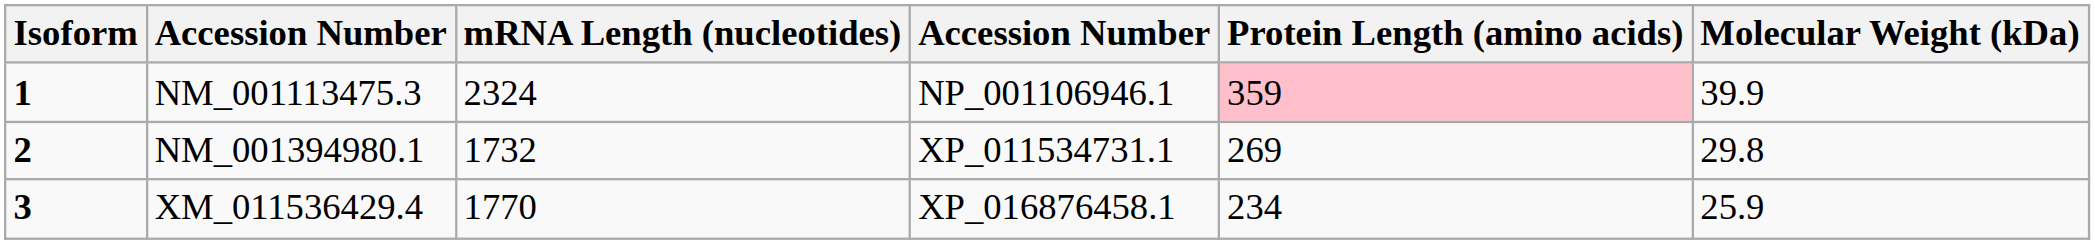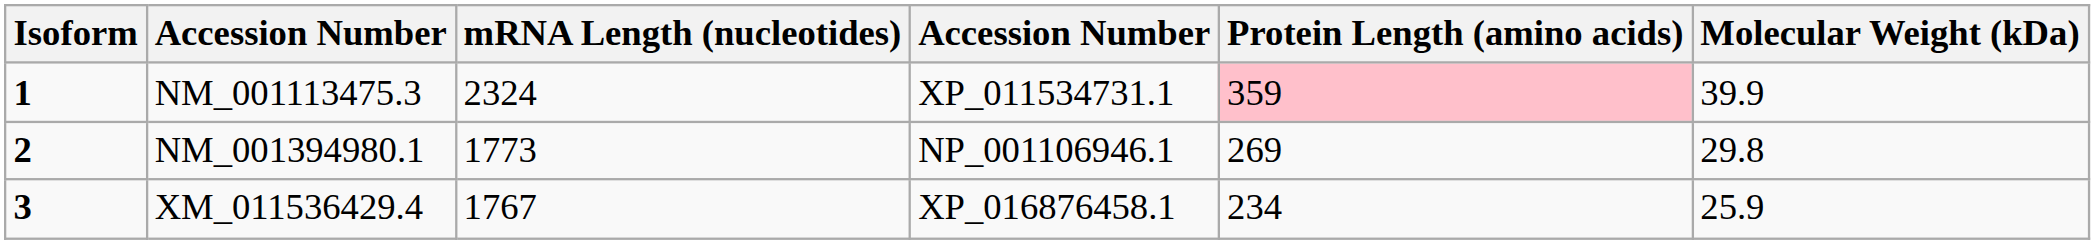NM_001113475.3 | column 4: NP_001106946.1 -> XP_011534731.1
NM_001394980.1 | mRNA Length (nucleotides): 1732 -> 1773
NM_001394980.1 | column 4: XP_011534731.1 -> NP_001106946.1
XM_011536429.4 | mRNA Length (nucleotides): 1770 -> 1767
